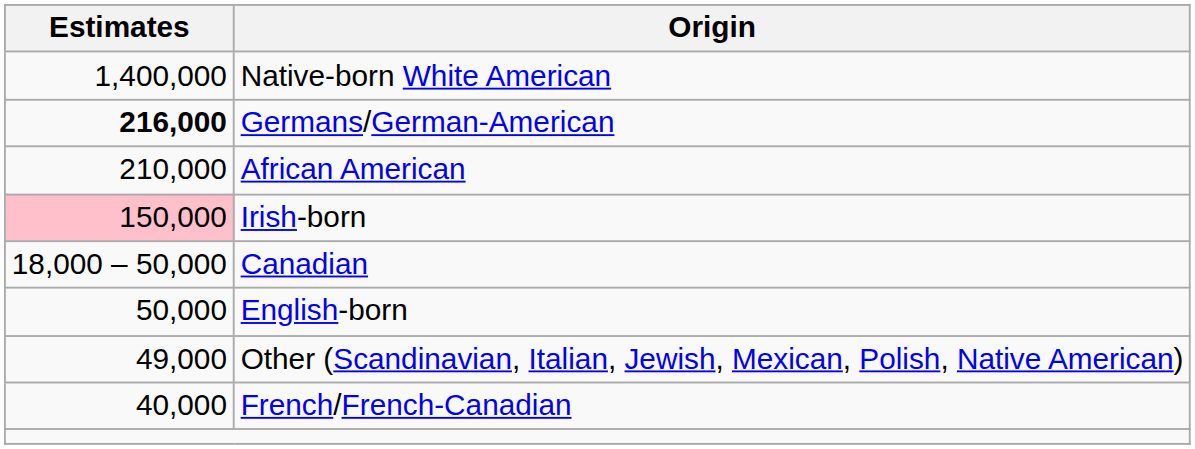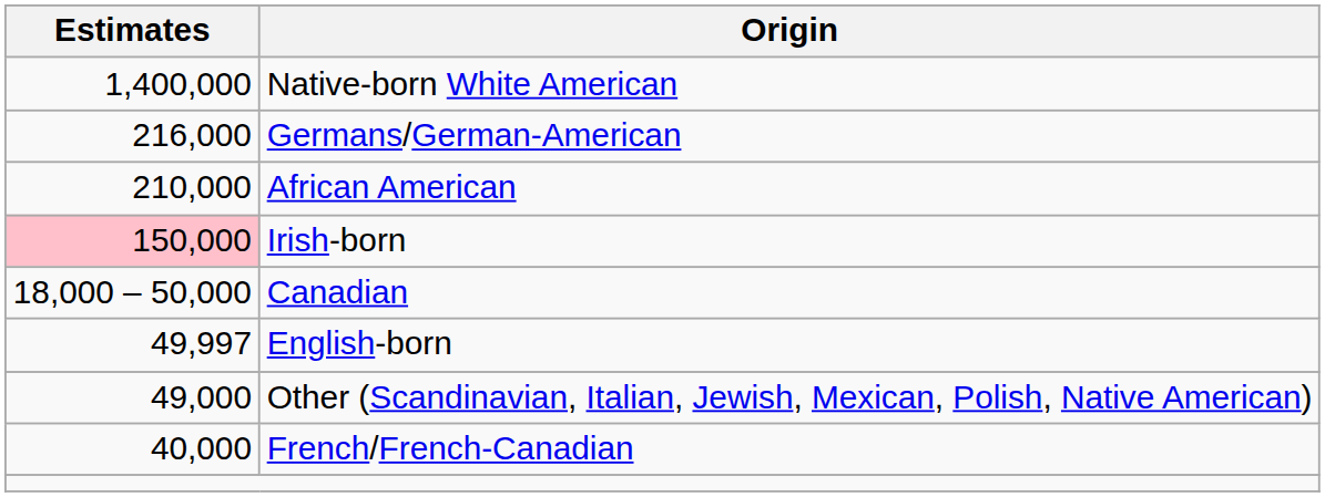Germans/German-American | Estimates: bold -> normal
English-born | Estimates: 50,000 -> 49,997
